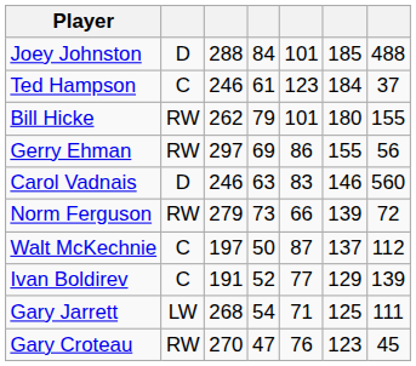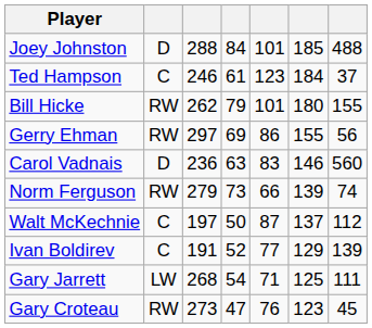Carol Vadnais | column 3: 246 -> 236
Norm Ferguson | column 7: 72 -> 74
Gary Croteau | column 3: 270 -> 273
